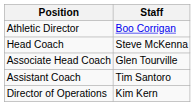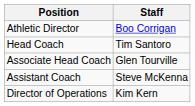Head Coach | Staff: Steve McKenna -> Tim Santoro
Assistant Coach | Staff: Tim Santoro -> Steve McKenna
